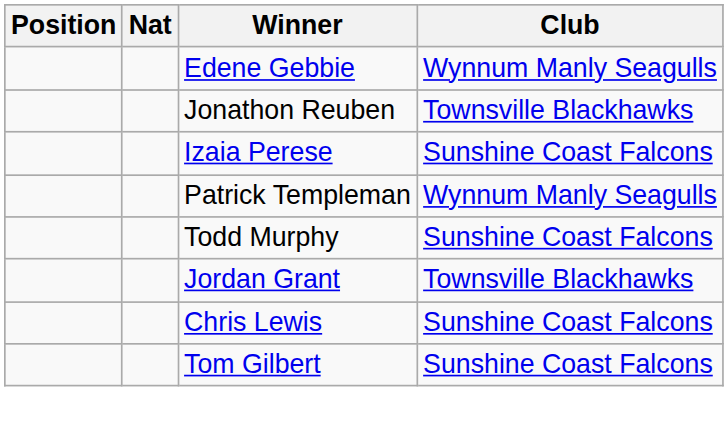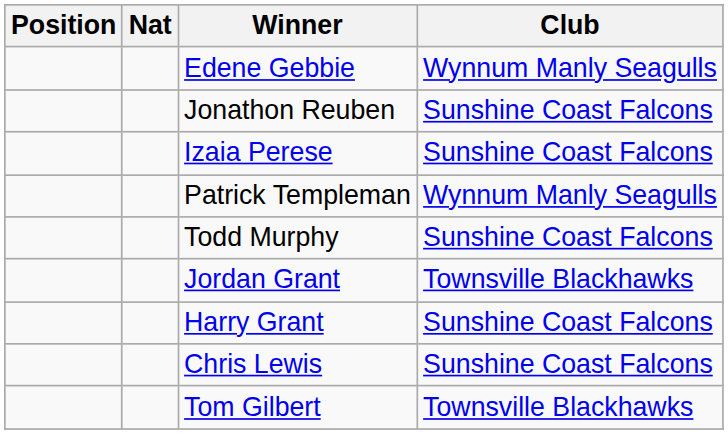Jonathon Reuben | Club: Townsville Blackhawks -> Sunshine Coast Falcons
+ row: Harry Grant | Sunshine Coast Falcons
Tom Gilbert | Club: Sunshine Coast Falcons -> Townsville Blackhawks
